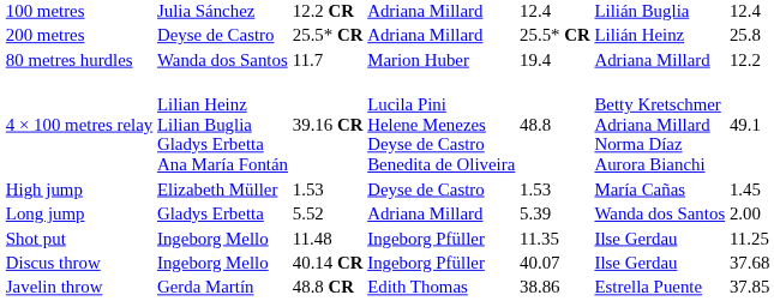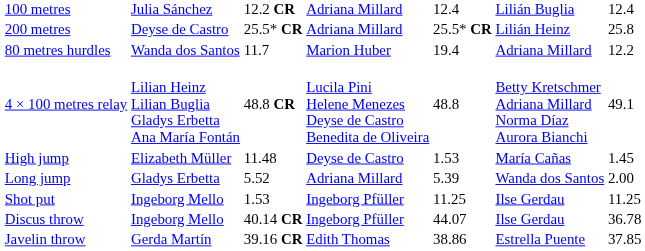4 × 100 metres relay | column 3: 39.16 CR -> 48.8 CR
High jump | column 3: 1.53 -> 11.48
Shot put | column 3: 11.48 -> 1.53
Shot put | column 5: 11.35 -> 11.25
Discus throw | column 5: 40.07 -> 44.07
Discus throw | column 7: 37.68 -> 36.78
Javelin throw | column 3: 48.8 CR -> 39.16 CR
